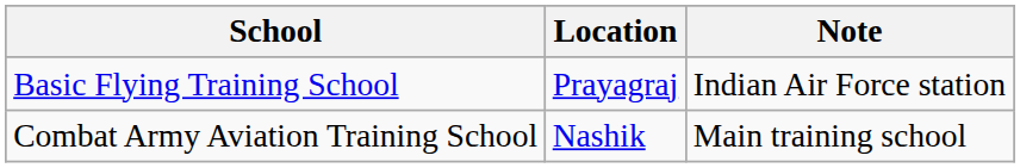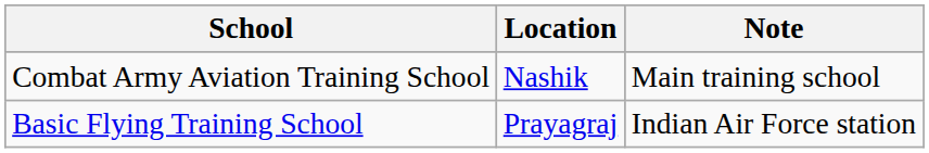rows swapped: Basic Flying Training School <-> Combat Army Aviation Training School
